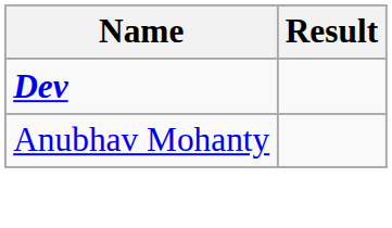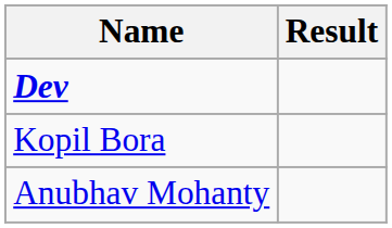+ row: Kopil Bora
